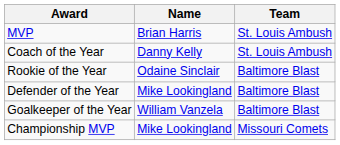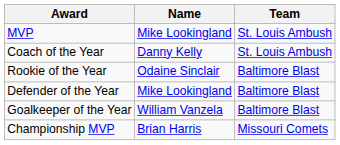MVP | Name: Brian Harris -> Mike Lookingland
Championship MVP | Name: Mike Lookingland -> Brian Harris
